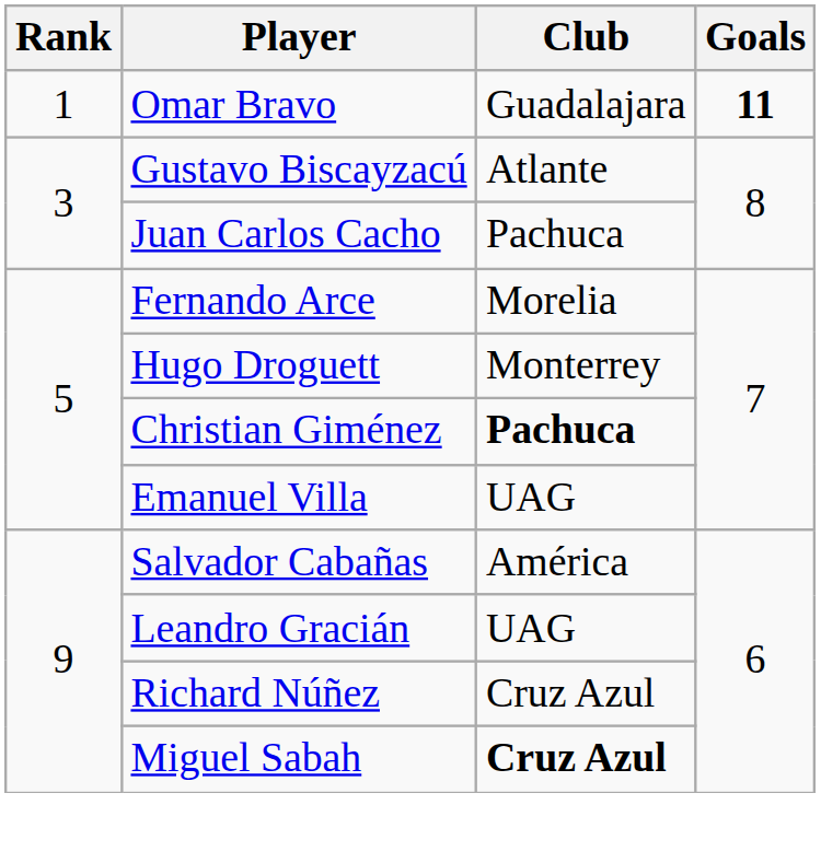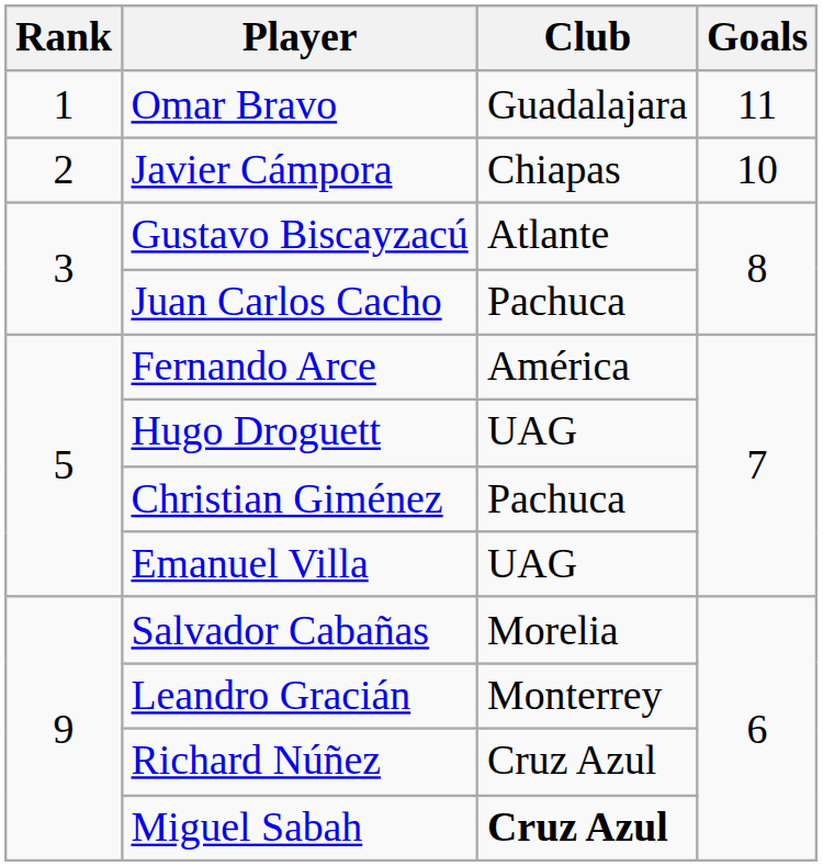Omar Bravo | Goals: bold -> normal
+ row: 2 | Javier Cámpora | Chiapas | 10
Fernando Arce | Club: Morelia -> América
Hugo Droguett | Club: Monterrey -> UAG
Christian Giménez | Club: bold -> normal
Salvador Cabañas | Club: América -> Morelia
Leandro Gracián | Club: UAG -> Monterrey
